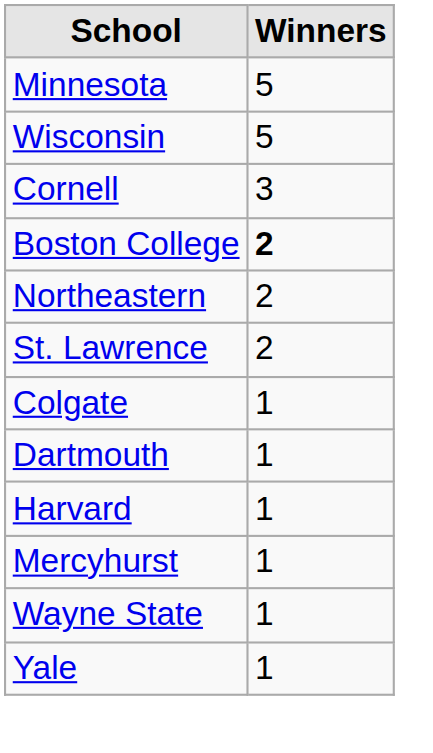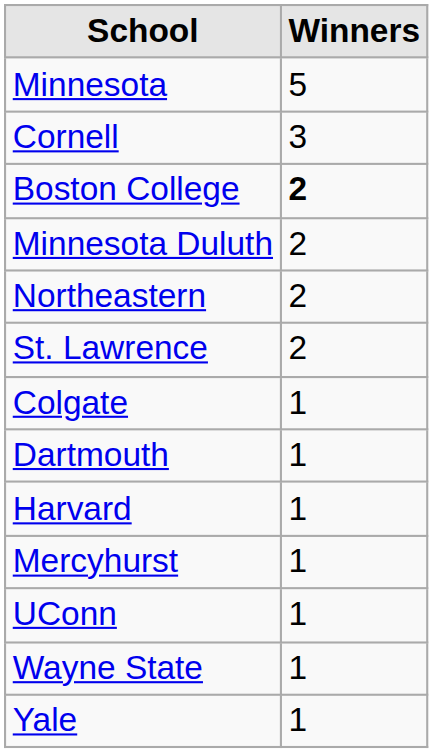- row: Wisconsin | 5
+ row: Minnesota Duluth | 2
+ row: UConn | 1
